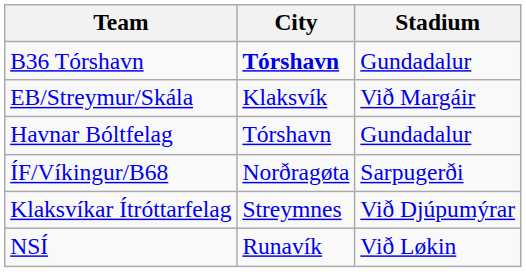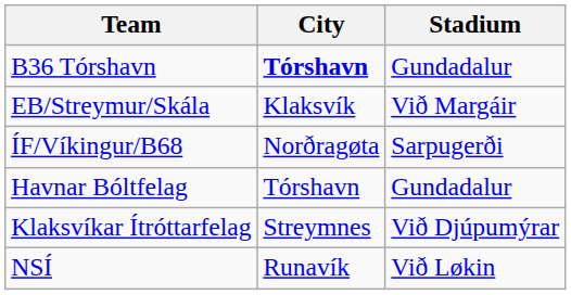rows swapped: Havnar Bóltfelag <-> ÍF/Víkingur/B68
